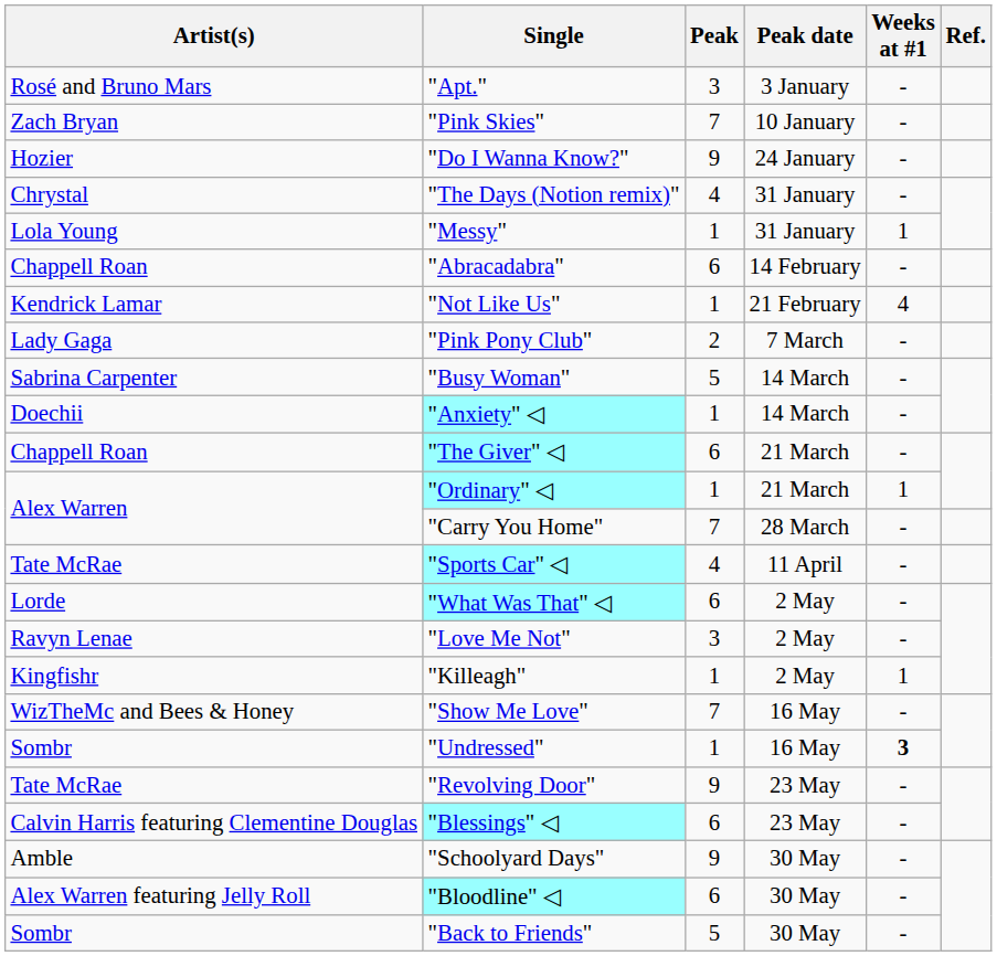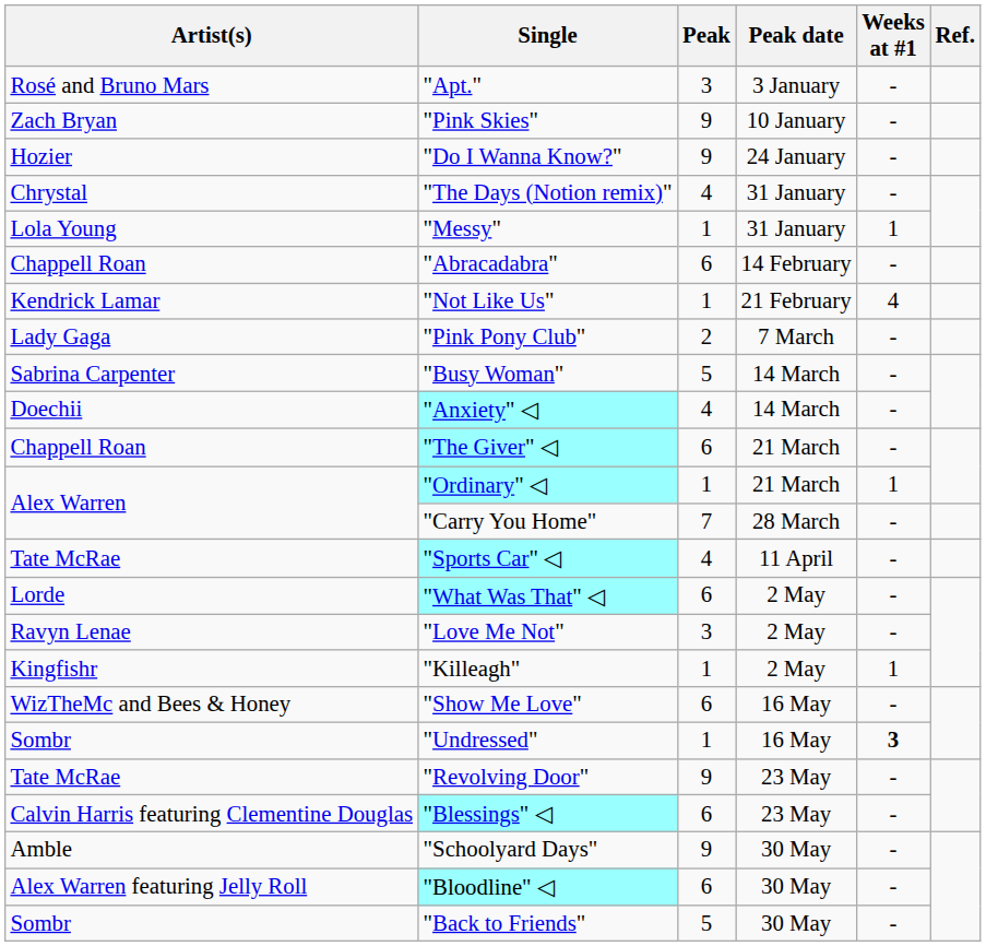"Pink Skies" | Peak: 7 -> 9
"Anxiety" ◁ | Peak: 1 -> 4
"Show Me Love" | Peak: 7 -> 6
